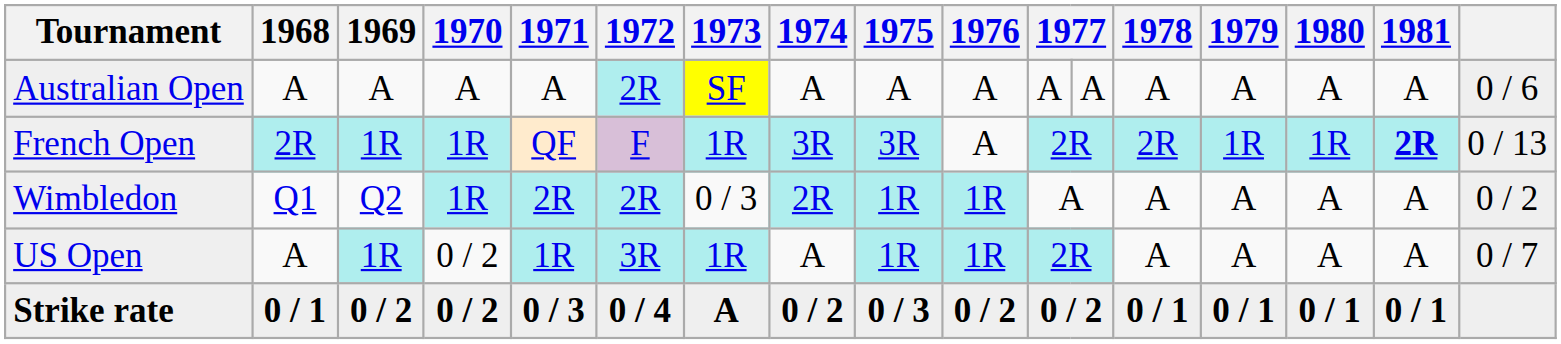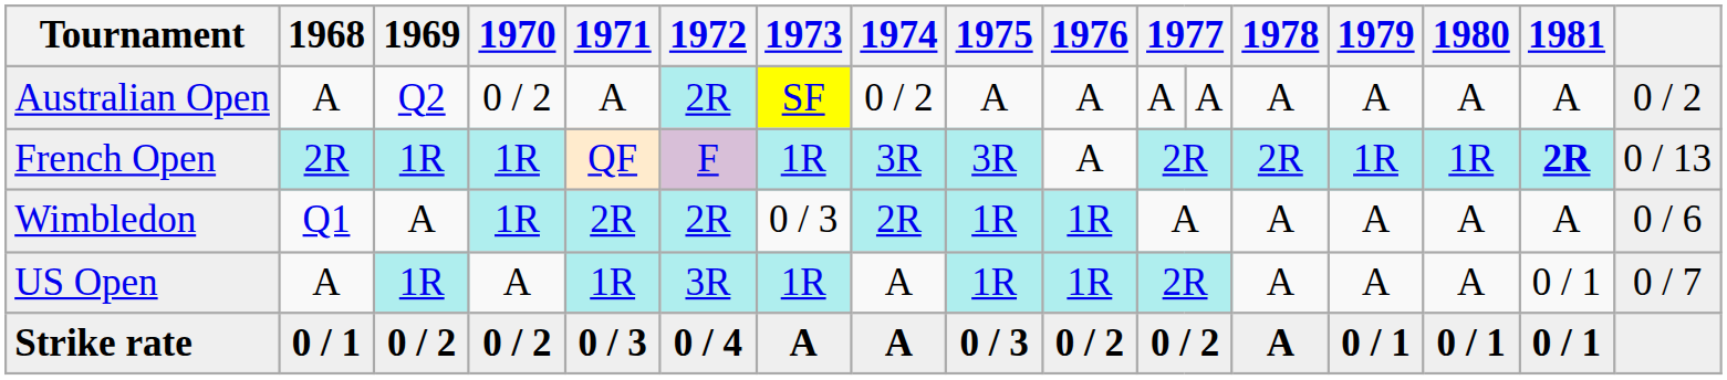Australian Open | 1969: A -> Q2
Australian Open | 1970: A -> 0 / 2
Australian Open | 1974: A -> 0 / 2
Australian Open | column 17: 0 / 6 -> 0 / 2
Wimbledon | 1969: Q2 -> A
Wimbledon | column 17: 0 / 2 -> 0 / 6
US Open | 1970: 0 / 2 -> A
US Open | 1981: A -> 0 / 1
Strike rate | 1974: 0 / 2 -> A
Strike rate | 1978: 0 / 1 -> A
